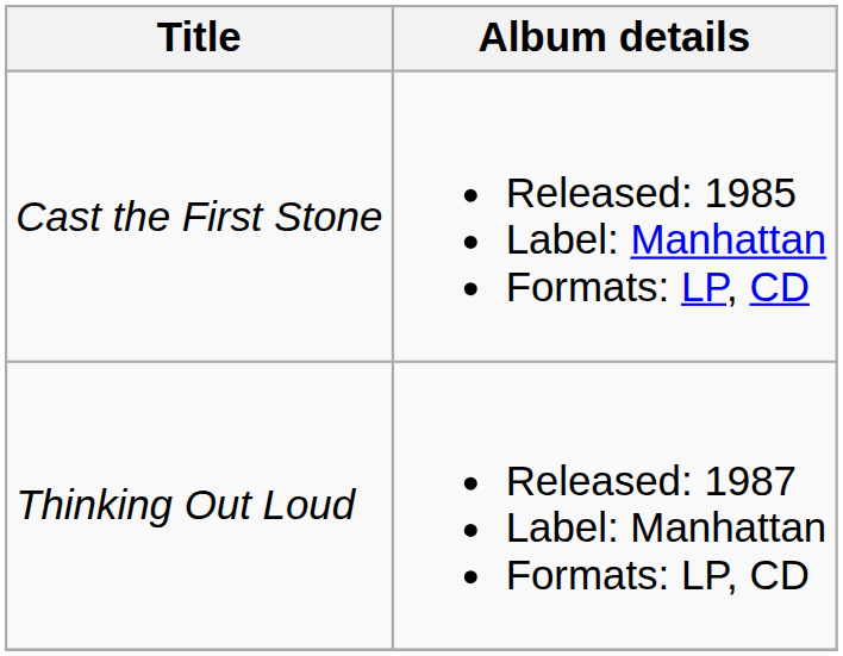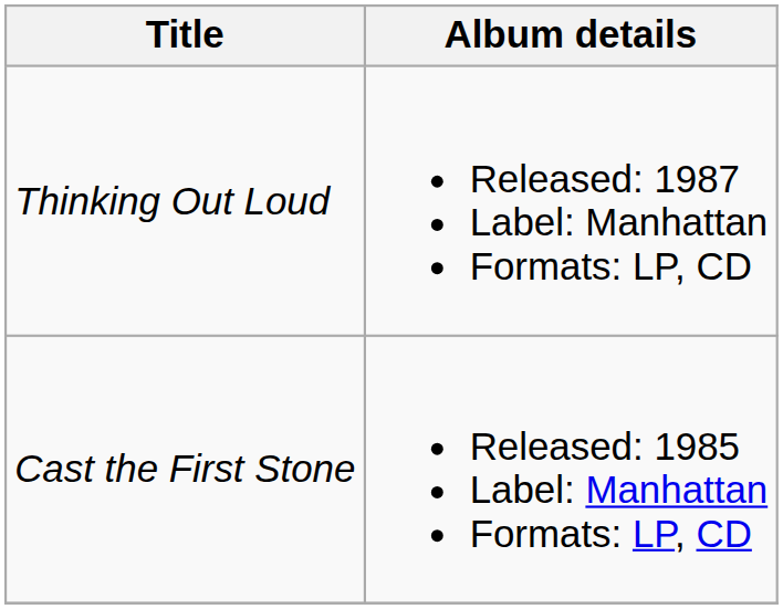rows swapped: Cast the First Stone <-> Thinking Out Loud
